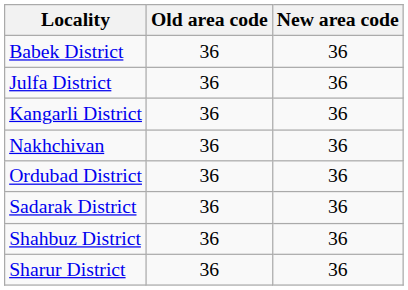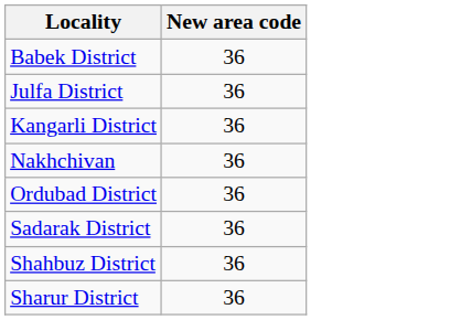- column: Old area code | 36 | 36 | 36 | 36 | 36 | 36 | 36 | 36
